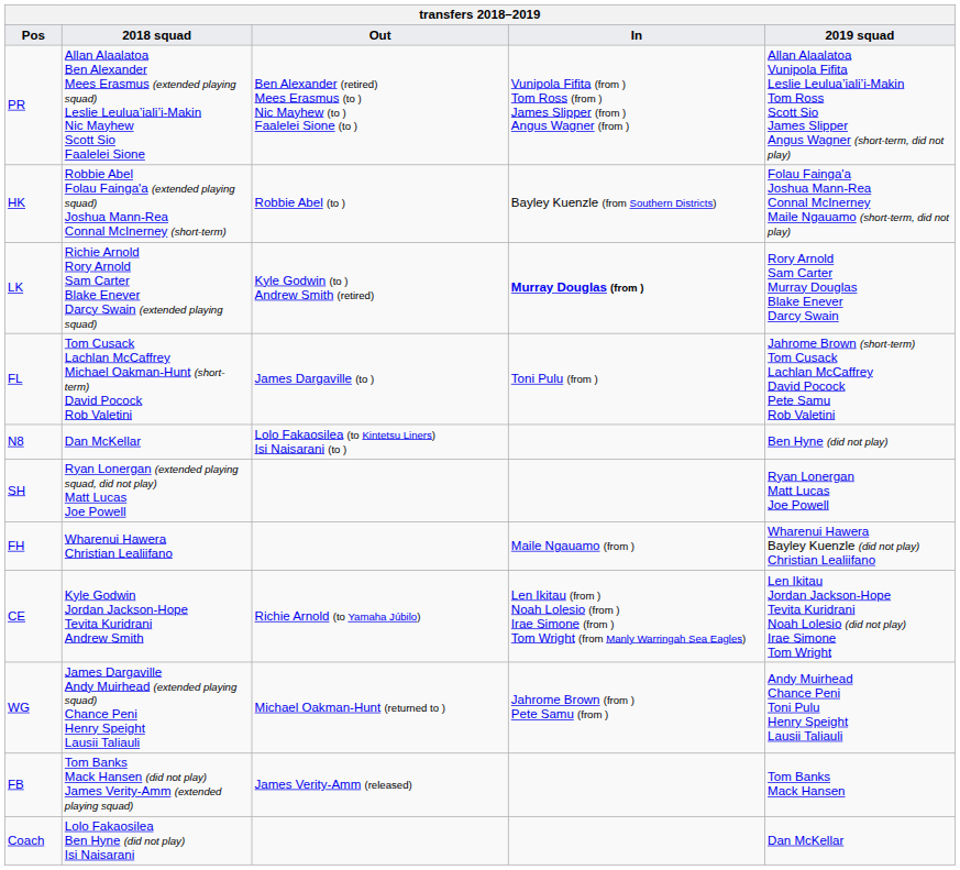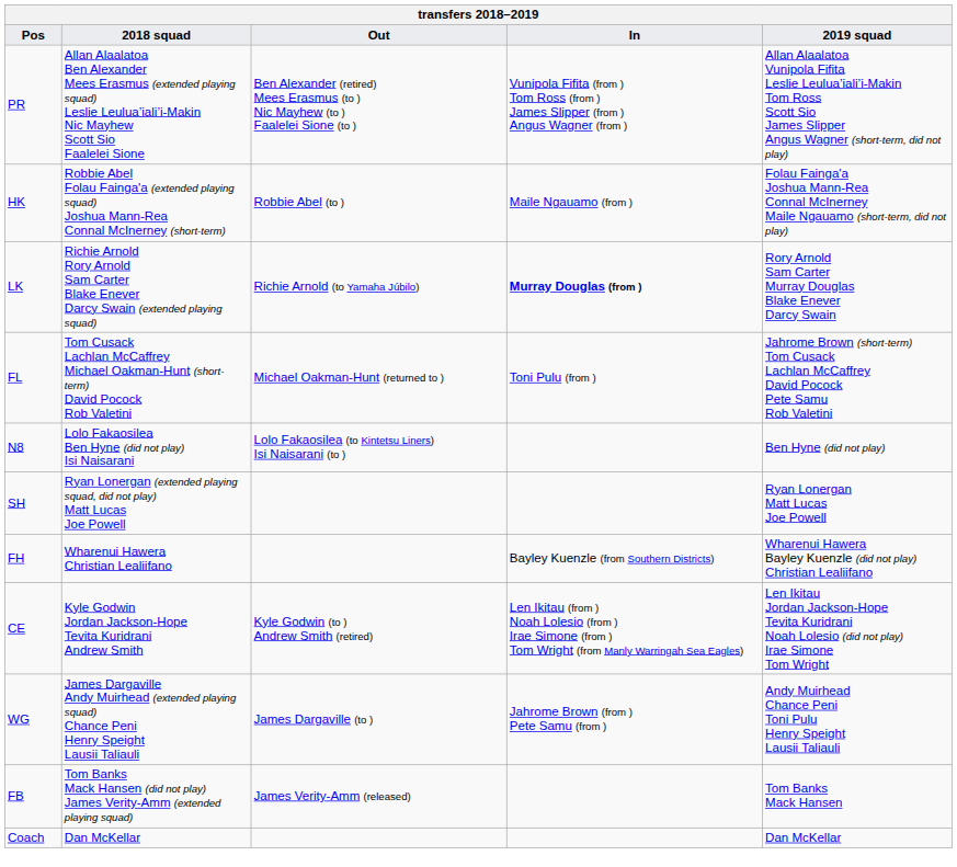HK | In: Bayley Kuenzle (from Southern Districts) -> Maile Ngauamo (from )
LK | Out: Kyle Godwin (to ) Andrew Smith (retired) -> Richie Arnold (to Yamaha Júbilo)
FL | Out: James Dargaville (to ) -> Michael Oakman-Hunt (returned to )
N8 | 2018 squad: Dan McKellar -> Lolo Fakaosilea Ben Hyne (did not play) Isi Naisarani
FH | In: Maile Ngauamo (from ) -> Bayley Kuenzle (from Southern Districts)
CE | Out: Richie Arnold (to Yamaha Júbilo) -> Kyle Godwin (to ) Andrew Smith (retired)
WG | Out: Michael Oakman-Hunt (returned to ) -> James Dargaville (to )
Coach | 2018 squad: Lolo Fakaosilea Ben Hyne (did not play) Isi Naisarani -> Dan McKellar
